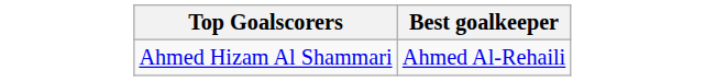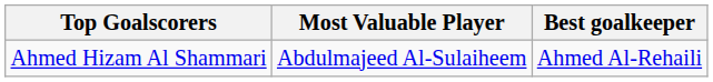+ column: Most Valuable Player | Abdulmajeed Al-Sulaiheem
